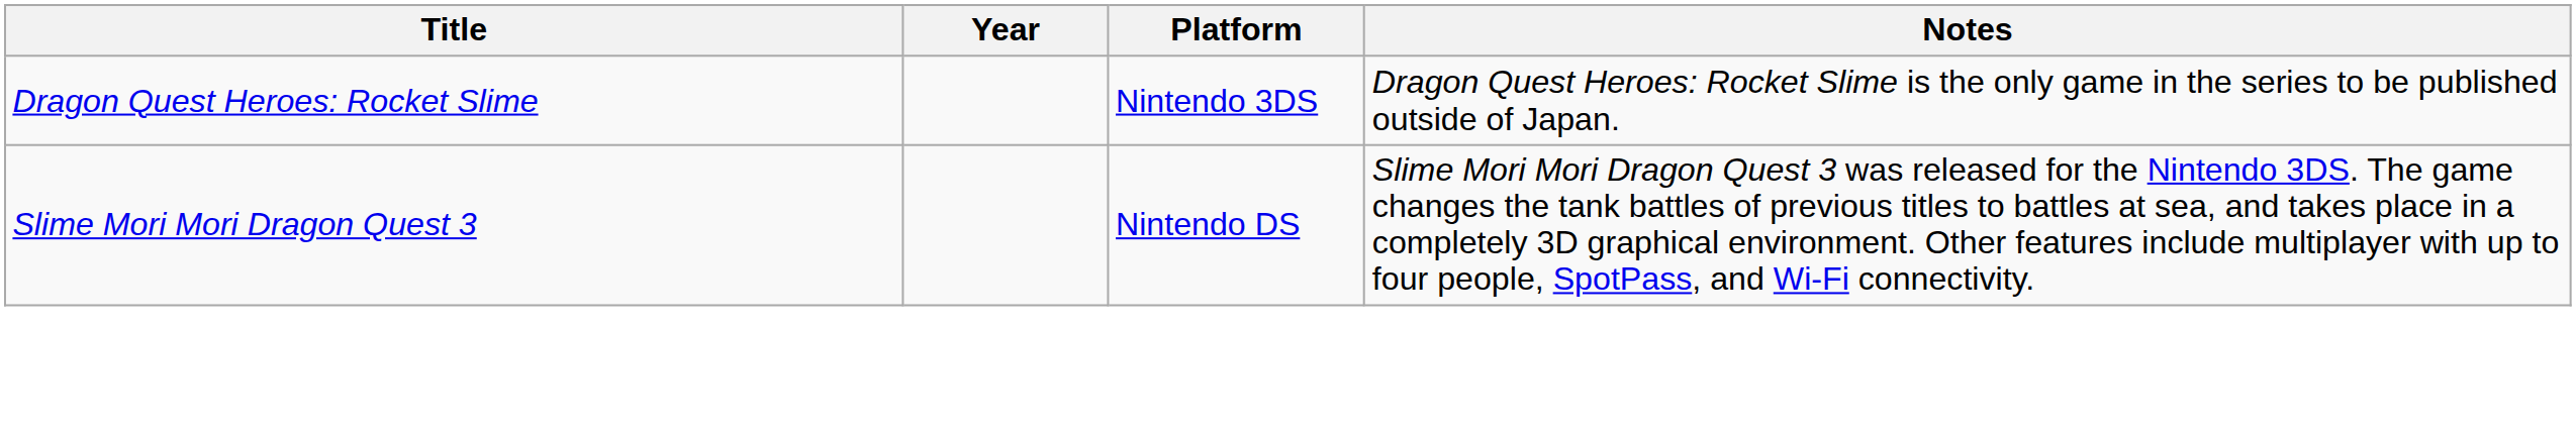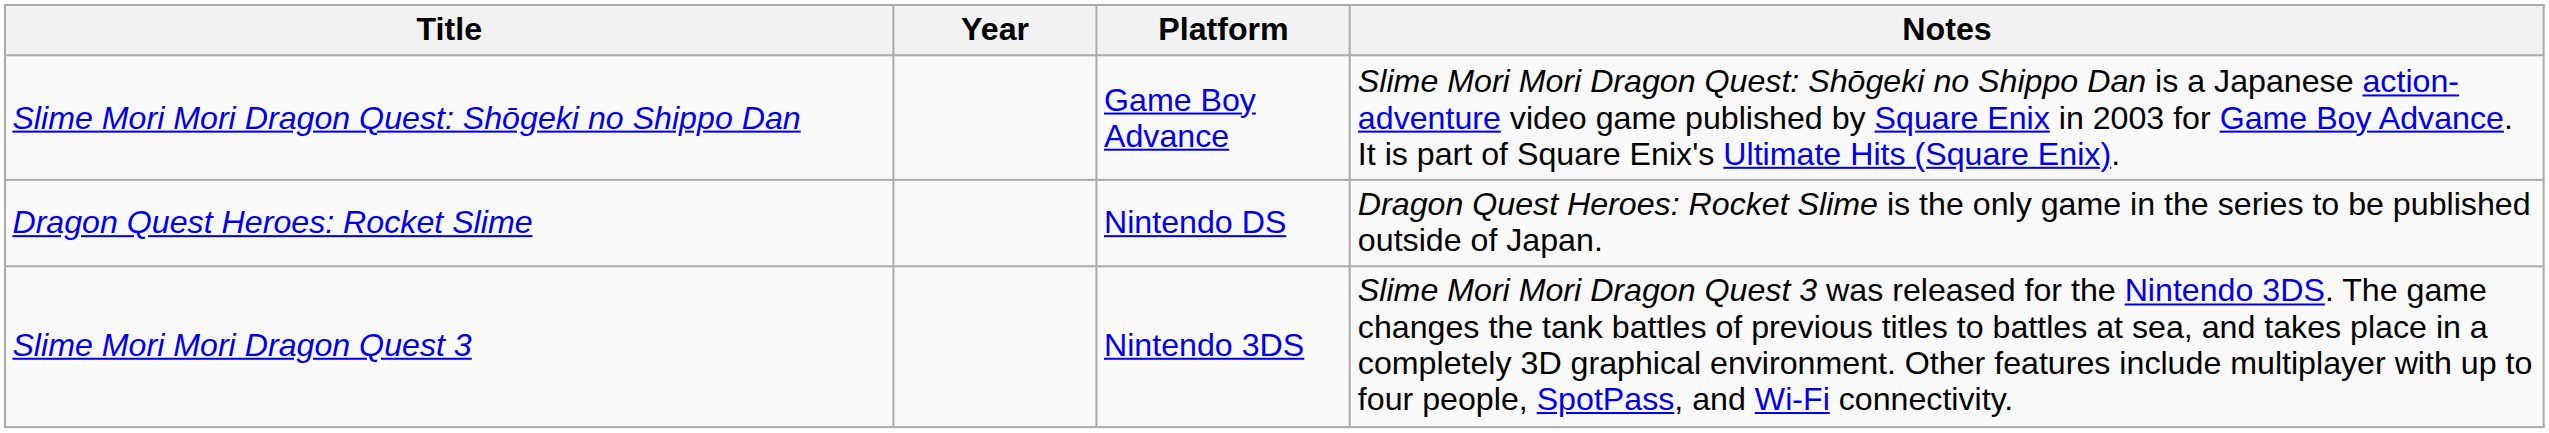+ row: Slime Mori Mori Dragon Quest: Shōgeki no Shippo Dan | Game Boy Advance | Slime Mori Mori Dragon Quest: Shōgeki no Shippo Dan is a Japanese action-adventure video game published by Square Enix in 2003 for Game Boy Advance. It is part of Square Enix's Ultimate Hits (Square Enix).
Dragon Quest Heroes: Rocket Slime | Platform: Nintendo 3DS -> Nintendo DS
Slime Mori Mori Dragon Quest 3 | Platform: Nintendo DS -> Nintendo 3DS
